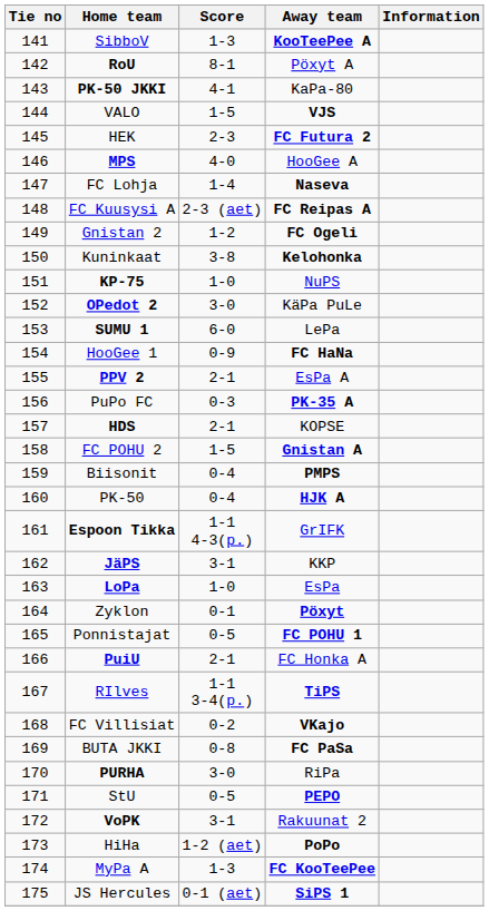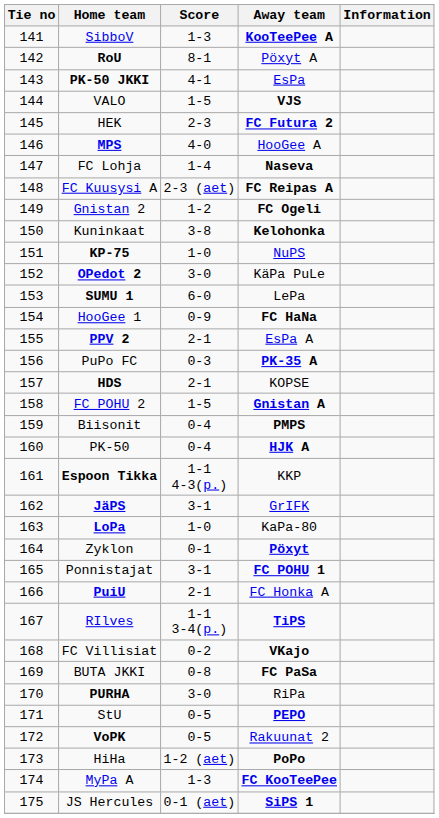PK-50 JKKI | Away team: KaPa-80 -> EsPa
Espoon Tikka | Away team: GrIFK -> KKP
JäPS | Away team: KKP -> GrIFK
LoPa | Away team: EsPa -> KaPa-80
Ponnistajat | Score: 0-5 -> 3-1
VoPK | Score: 3-1 -> 0-5
